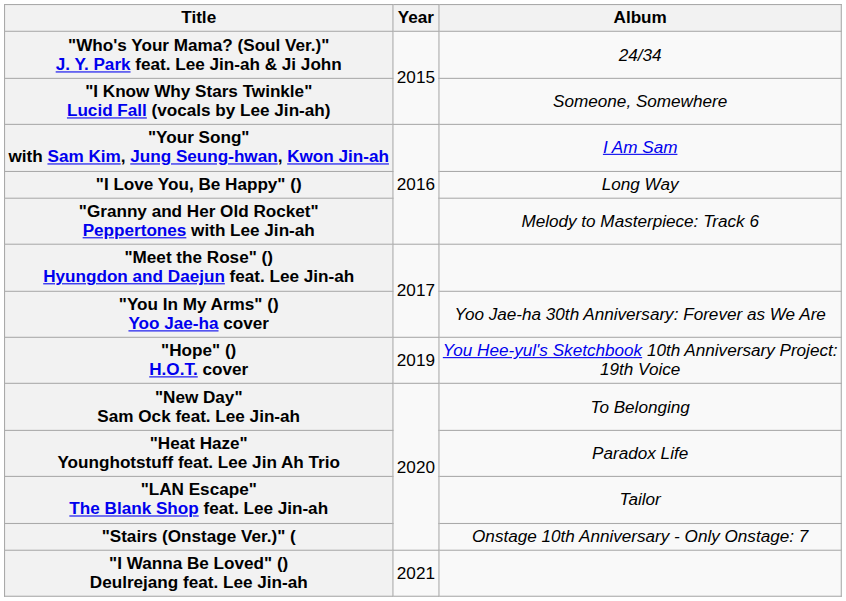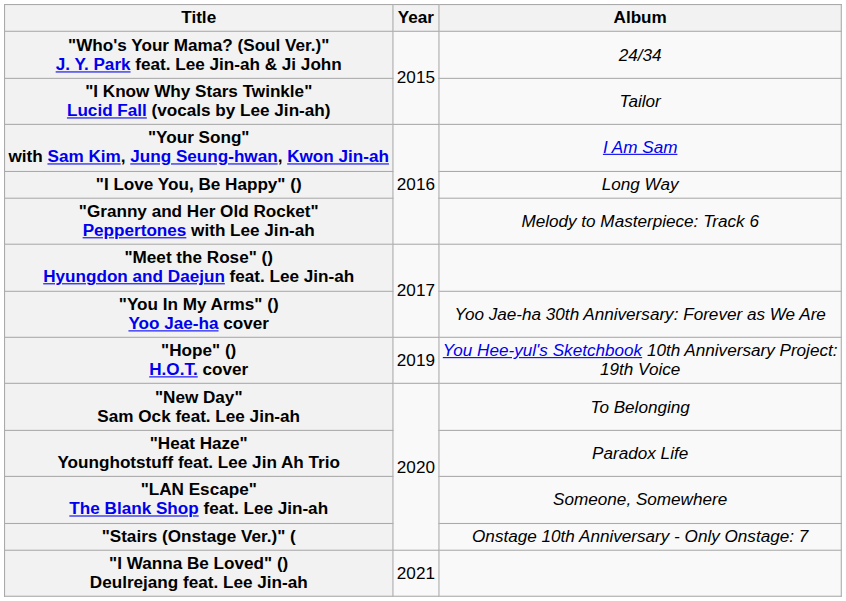"I Know Why Stars Twinkle" Lucid Fall (vocals by Lee Jin-ah) | Album: Someone, Somewhere -> Tailor
"LAN Escape" The Blank Shop feat. Lee Jin-ah | Album: Tailor -> Someone, Somewhere
